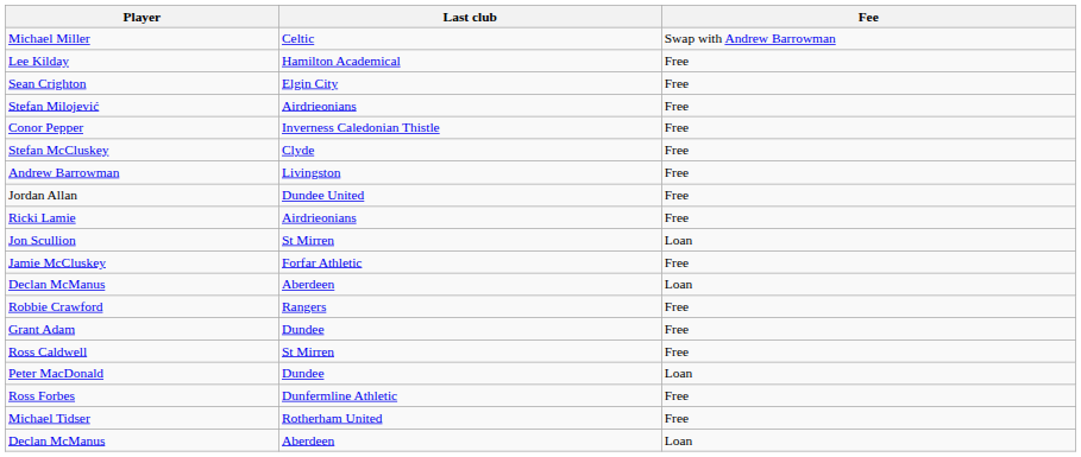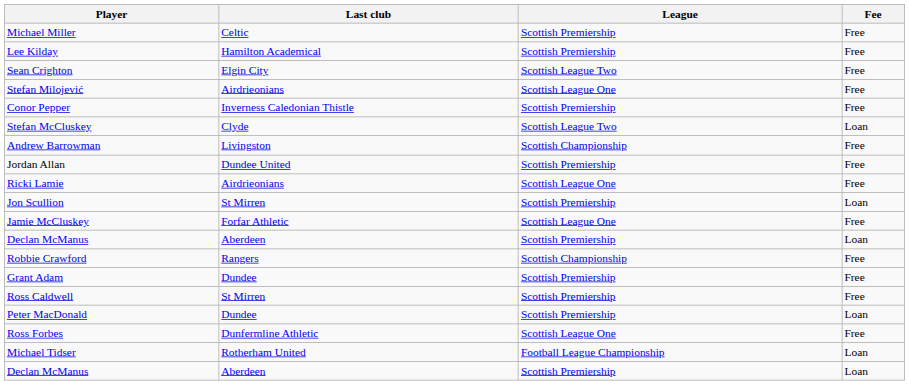+ column: League | Scottish Premiership | Scottish Premiership | Scottish League Two | Scottish League One | Scottish Premiership | Scottish League Two | Scottish Championship | Scottish Premiership | Scottish League One | Scottish Premiership | Scottish League One | Scottish Premiership | Scottish Championship | Scottish Premiership | Scottish Premiership | Scottish Premiership | Scottish League One | Football League Championship | Scottish Premiership
Michael Miller | Fee: Swap with Andrew Barrowman -> Free
Stefan McCluskey | Fee: Free -> Loan
Michael Tidser | Fee: Free -> Loan
